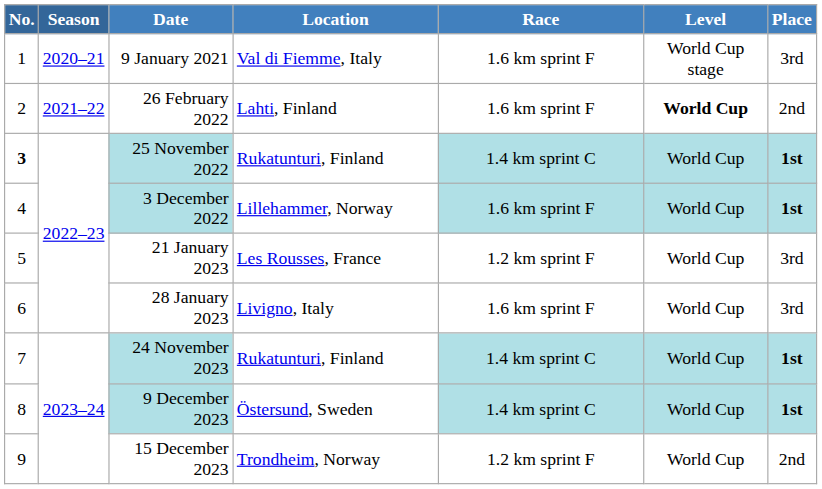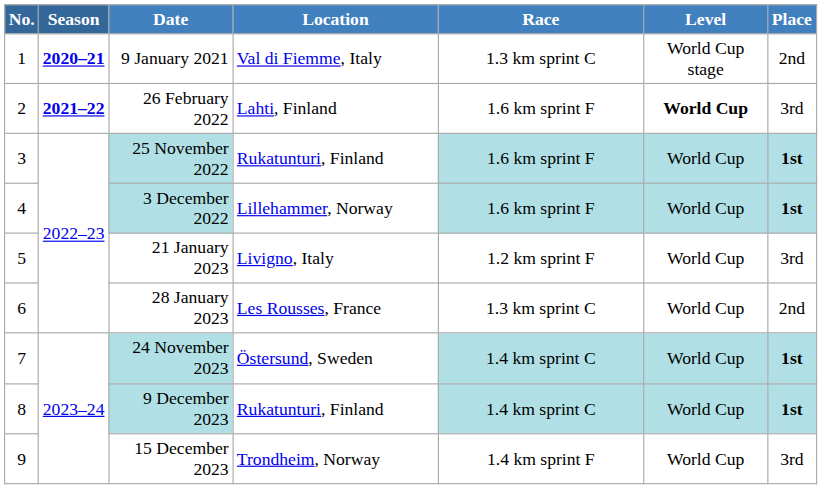9 January 2021 | Season: normal -> bold
9 January 2021 | Race: 1.6 km sprint F -> 1.3 km sprint C
9 January 2021 | Place: 3rd -> 2nd
26 February 2022 | Season: normal -> bold
26 February 2022 | Place: 2nd -> 3rd
25 November 2022 | No.: bold -> normal
25 November 2022 | Race: 1.4 km sprint C -> 1.6 km sprint F
21 January 2023 | Location: Les Rousses, France -> Livigno, Italy
28 January 2023 | Location: Livigno, Italy -> Les Rousses, France
28 January 2023 | Race: 1.6 km sprint F -> 1.3 km sprint C
28 January 2023 | Place: 3rd -> 2nd
24 November 2023 | Location: Rukatunturi, Finland -> Östersund, Sweden
9 December 2023 | Location: Östersund, Sweden -> Rukatunturi, Finland
15 December 2023 | Race: 1.2 km sprint F -> 1.4 km sprint F
15 December 2023 | Place: 2nd -> 3rd
